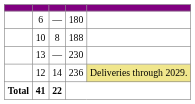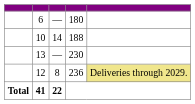10 | column 3: 8 -> 14
12 | column 3: 14 -> 8
